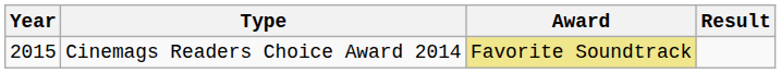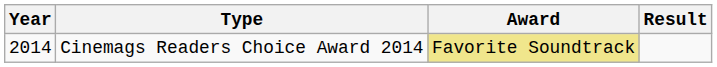Cinemags Readers Choice Award 2014 | Year: 2015 -> 2014
